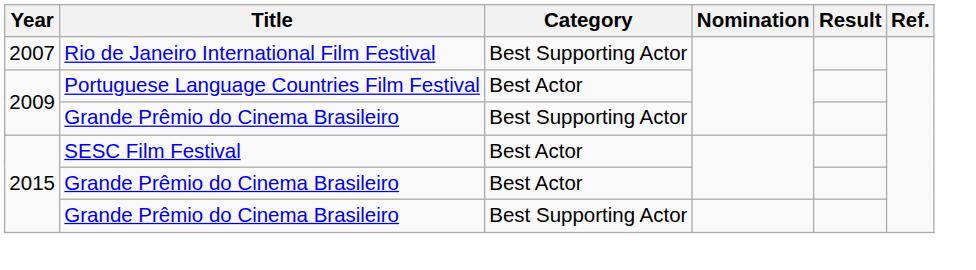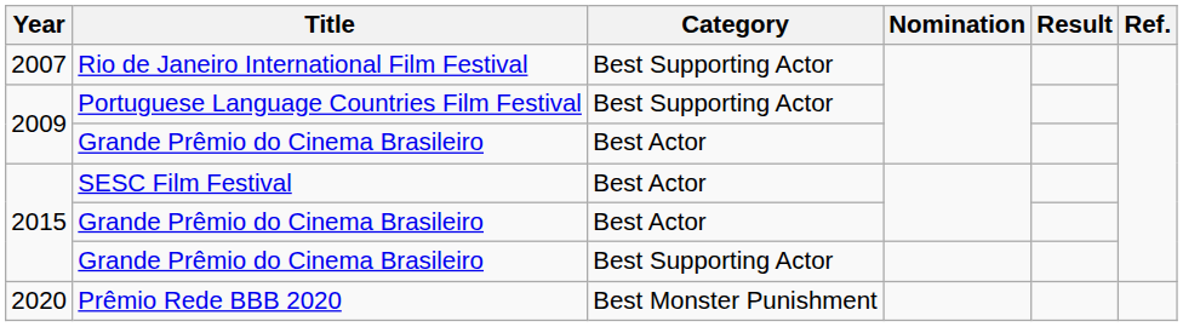Portuguese Language Countries Film Festival | Category: Best Actor -> Best Supporting Actor
2009 / Grande Prêmio do Cinema Brasileiro | Category: Best Supporting Actor -> Best Actor
+ row: 2020 | Prêmio Rede BBB 2020 | Best Monster Punishment
